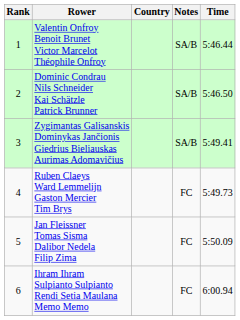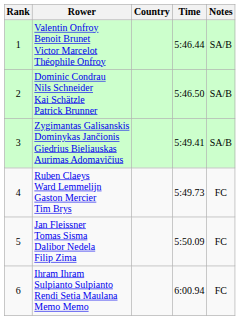columns swapped: Time <-> Notes
